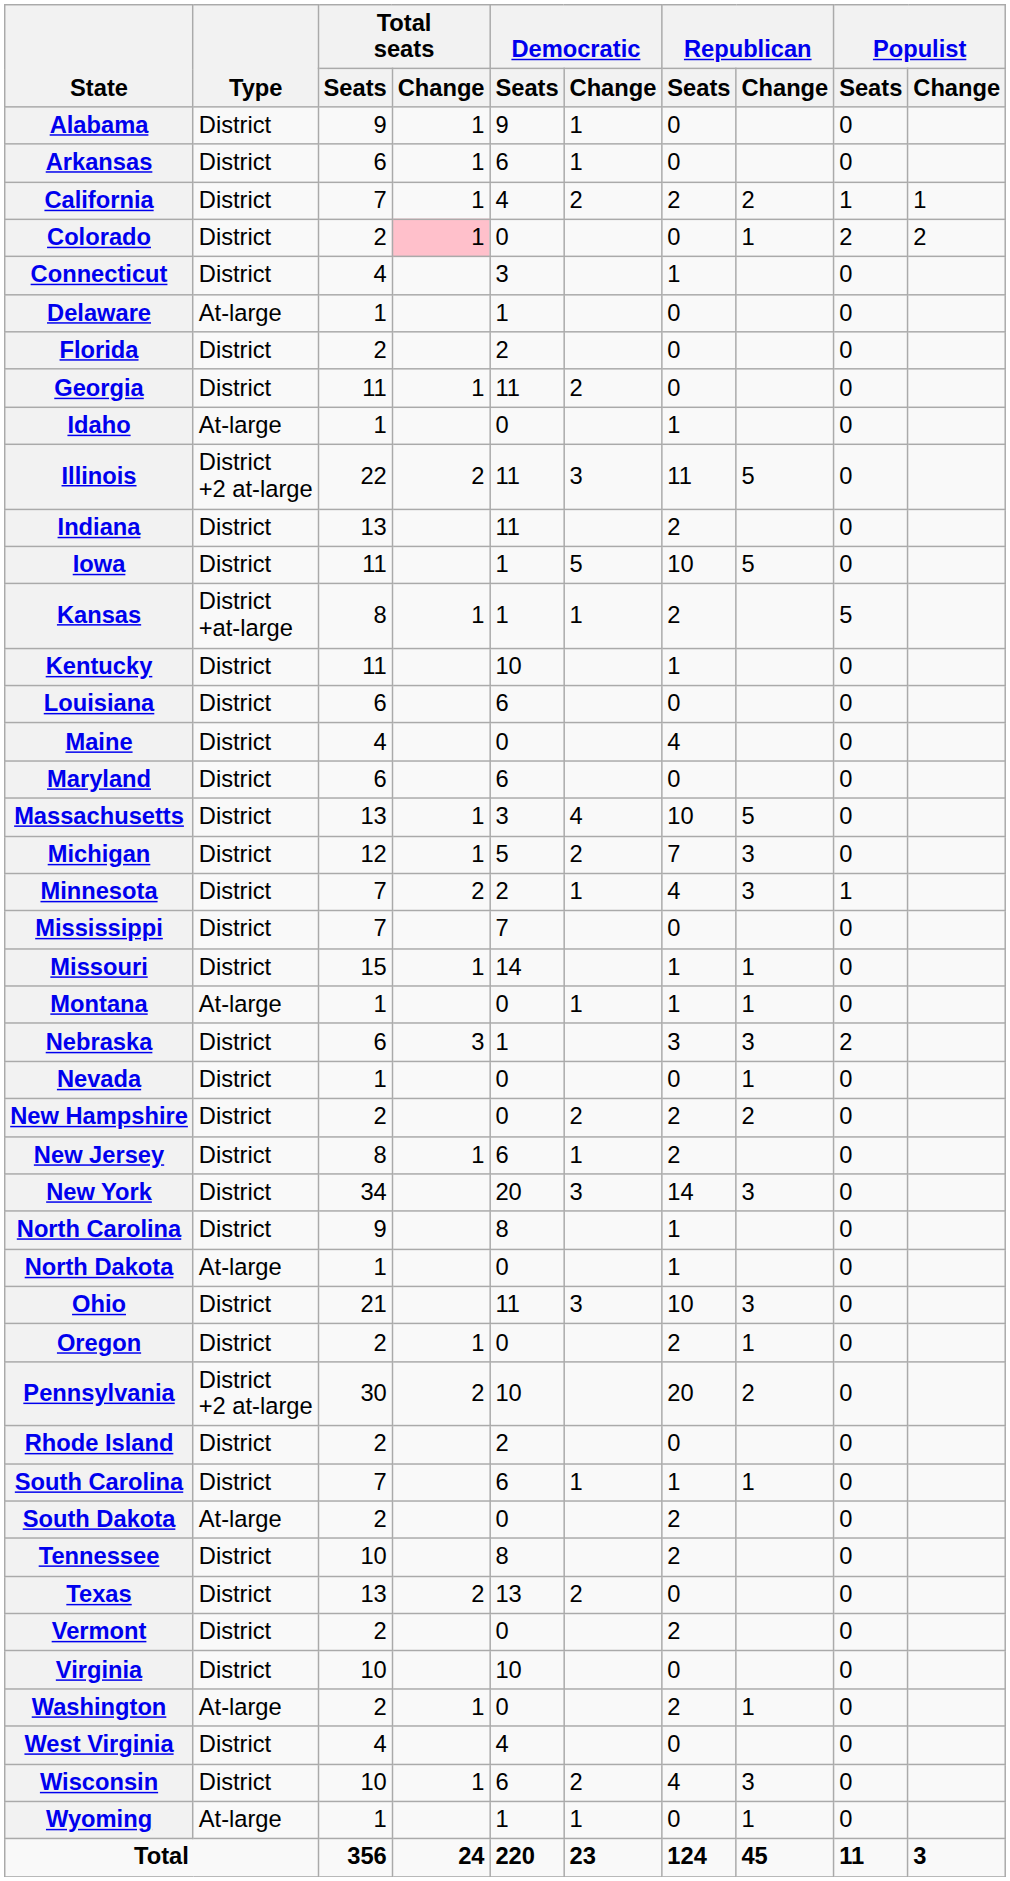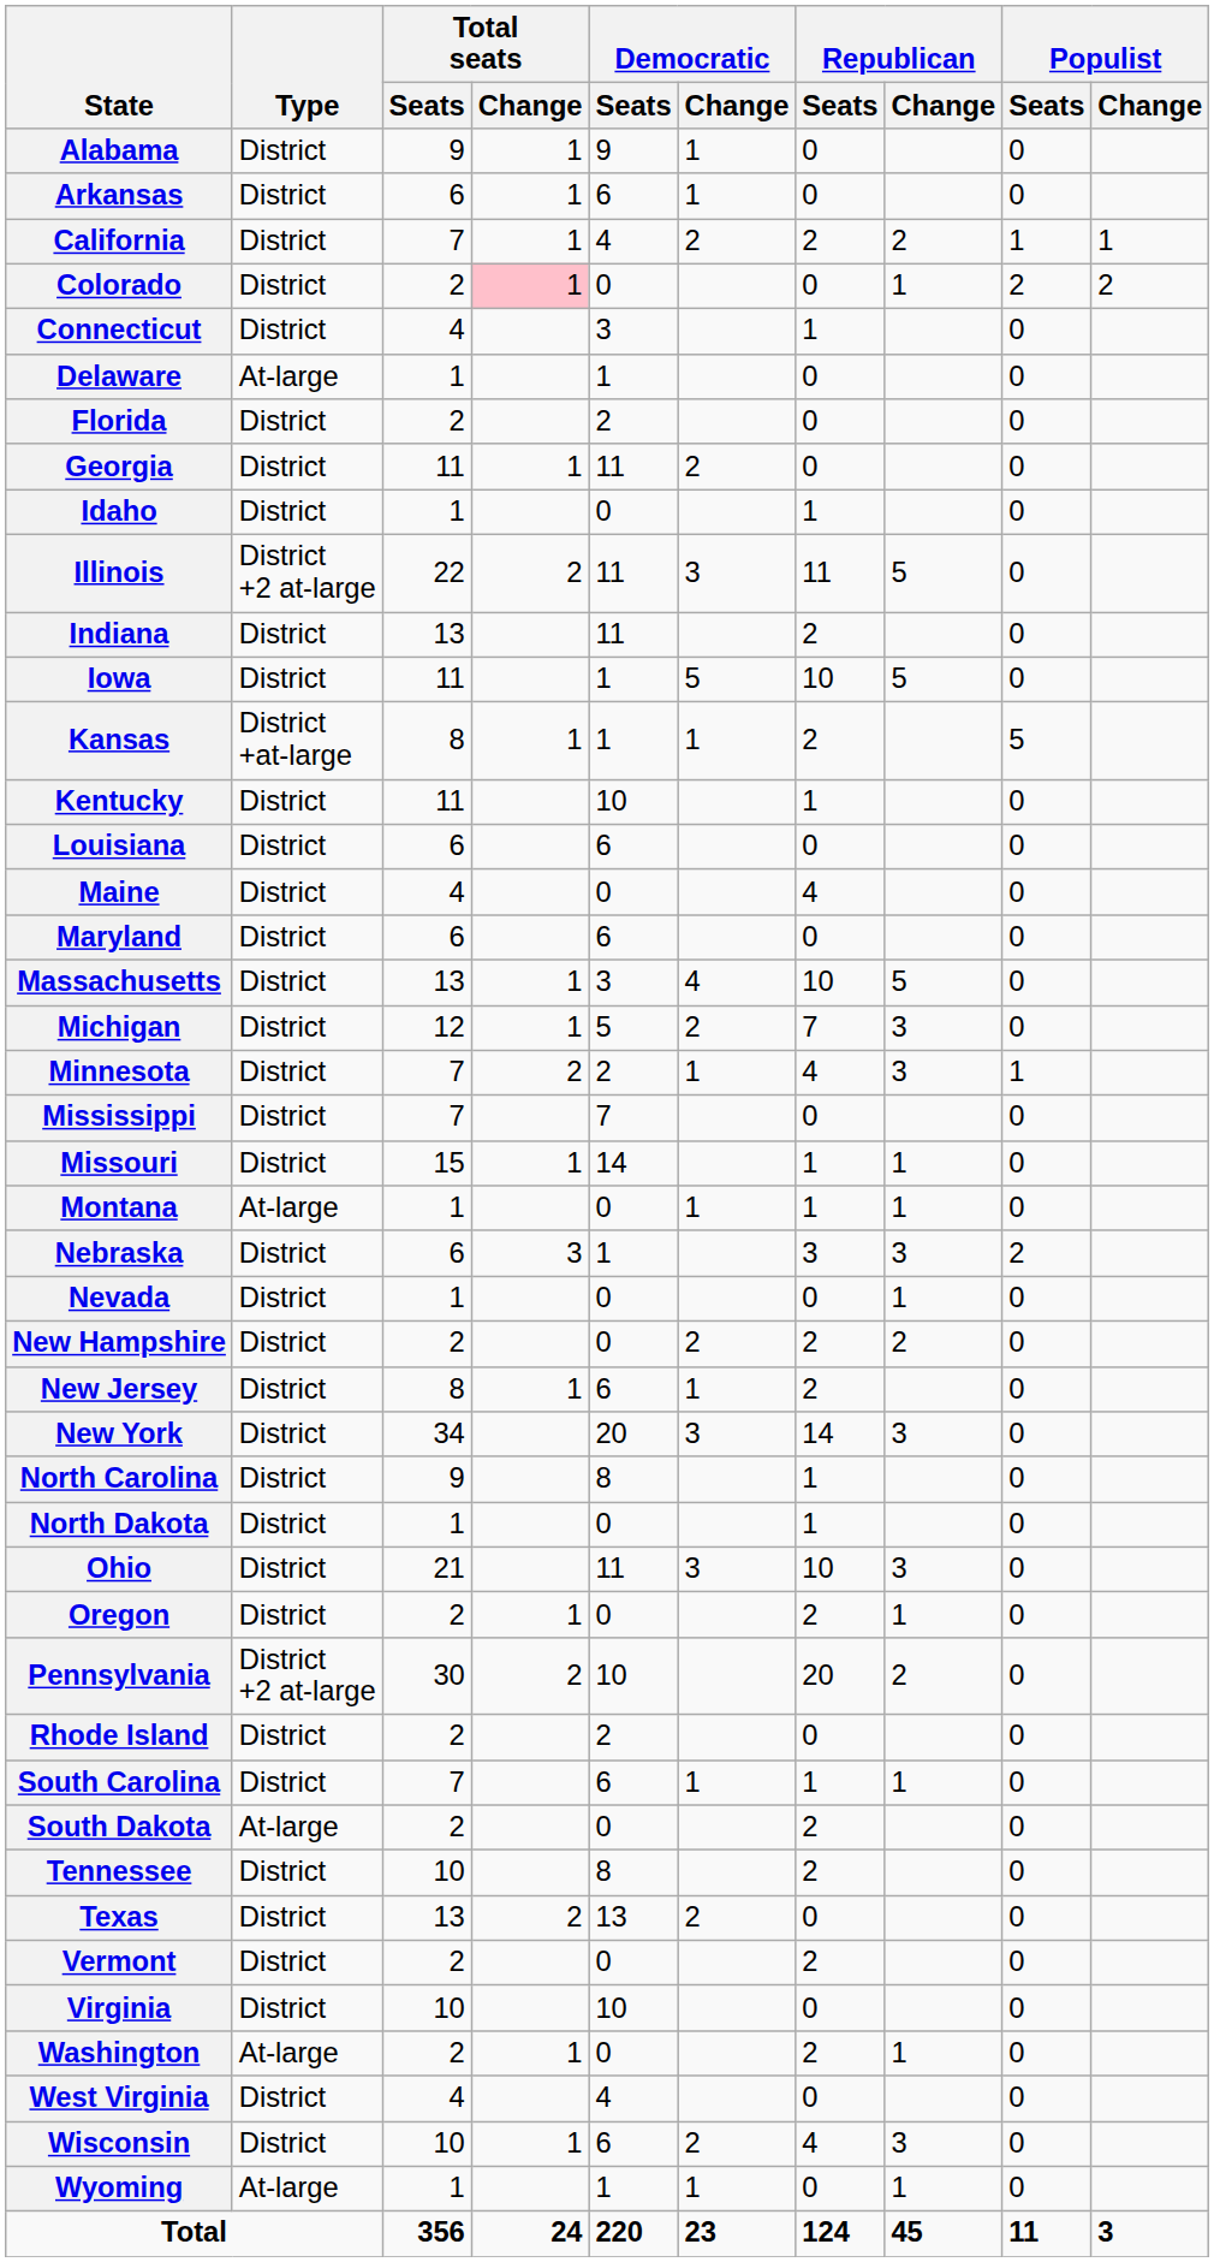Idaho | Type: At-large -> District
North Dakota | Type: At-large -> District
